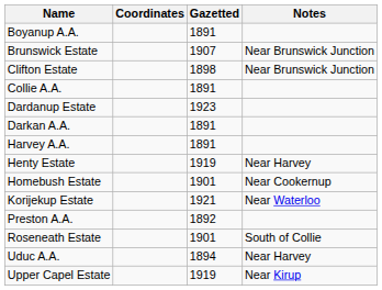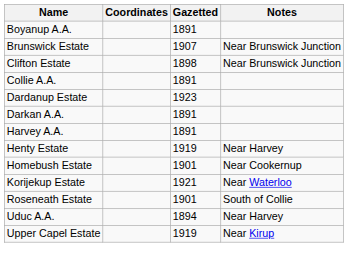- row: Preston A.A. | 1892
